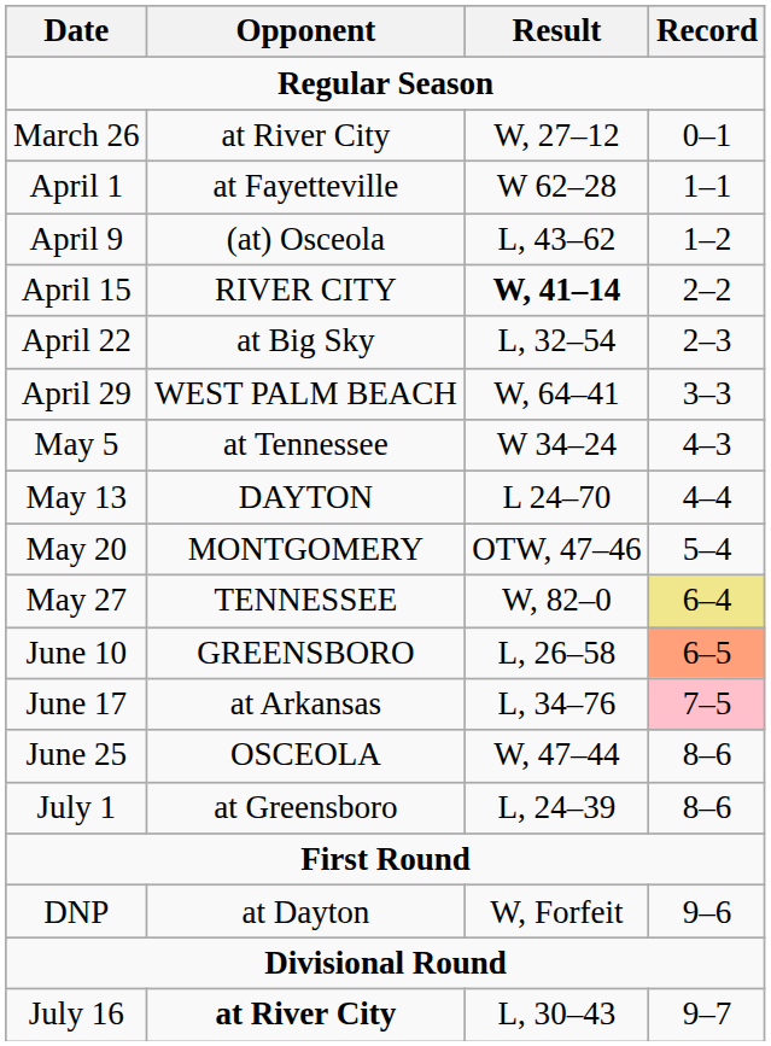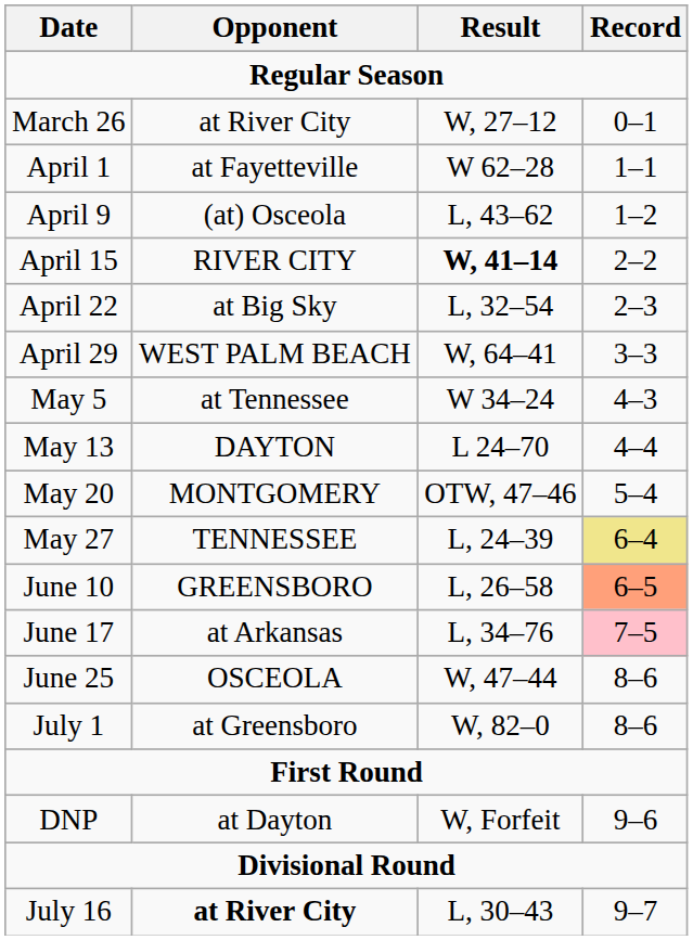May 27 | Result: W, 82–0 -> L, 24–39
July 1 | Result: L, 24–39 -> W, 82–0
